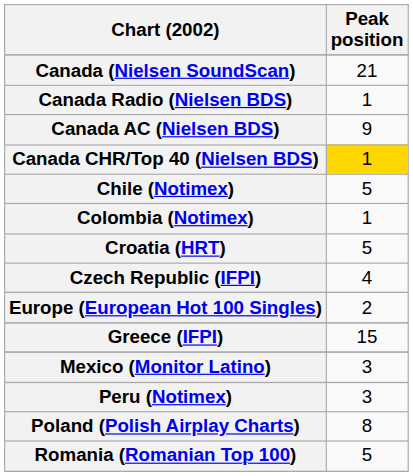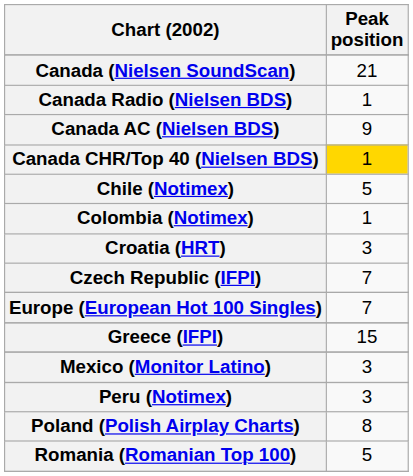Croatia (HRT) | Peak position: 5 -> 3
Czech Republic (IFPI) | Peak position: 4 -> 7
Europe (European Hot 100 Singles) | Peak position: 2 -> 7
